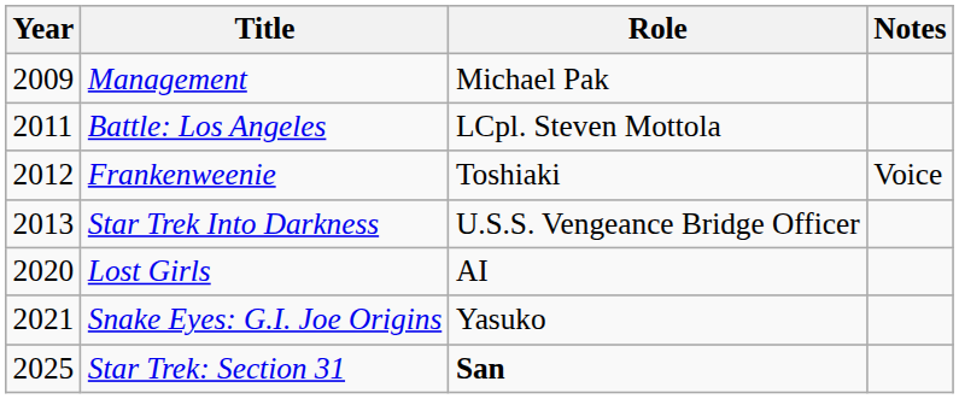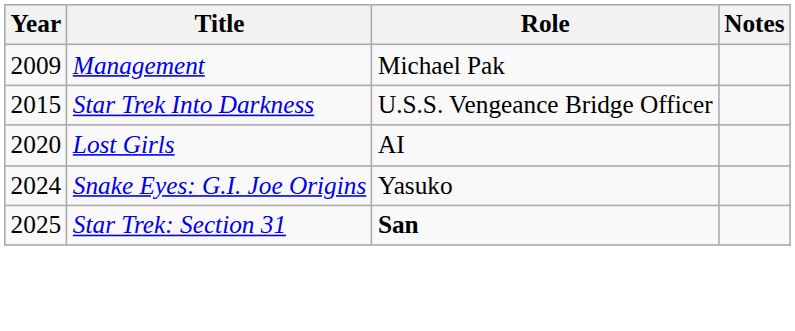- row: 2011 | Battle: Los Angeles | LCpl. Steven Mottola
- row: 2012 | Frankenweenie | Toshiaki | Voice
Star Trek Into Darkness | Year: 2013 -> 2015
Snake Eyes: G.I. Joe Origins | Year: 2021 -> 2024
